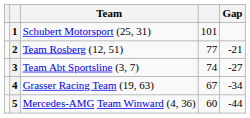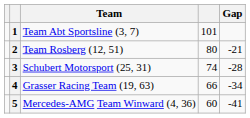1 | Team: Schubert Motorsport (25, 31) -> Team Abt Sportsline (3, 7)
2 | column 4: 77 -> 80
3 | Team: Team Abt Sportsline (3, 7) -> Schubert Motorsport (25, 31)
3 | Gap: -27 -> -28
4 | column 4: 67 -> 66
5 | Gap: -44 -> -41
